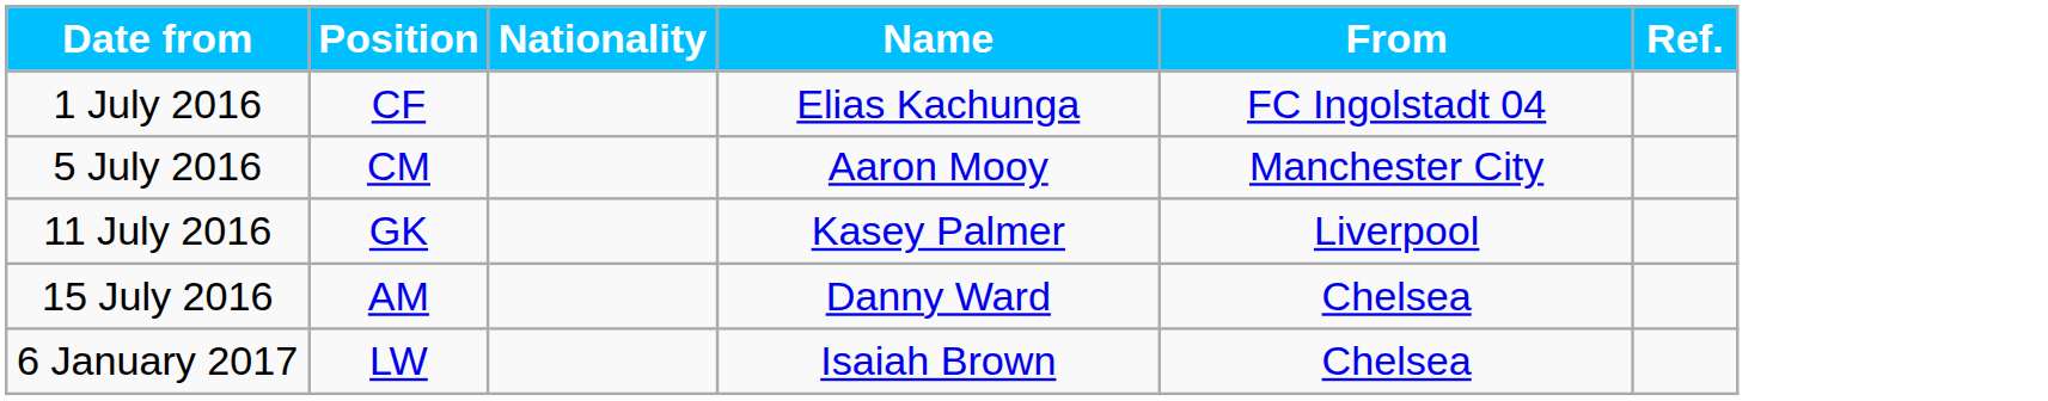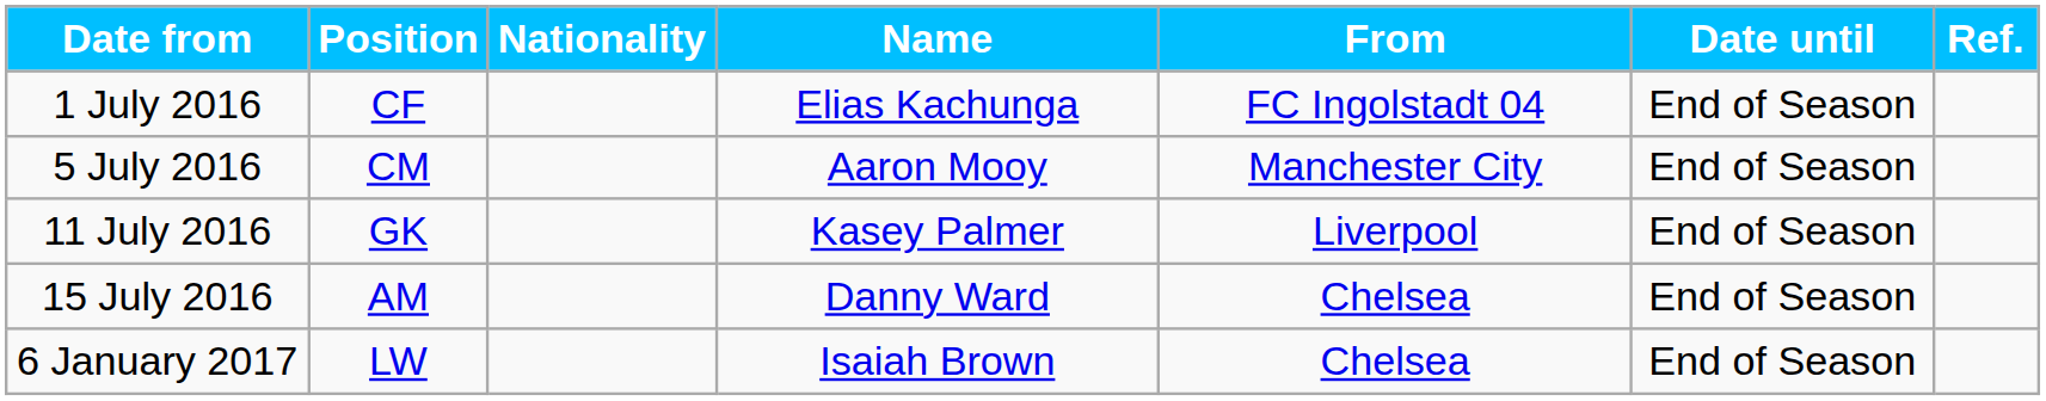+ column: Date until | End of Season | End of Season | End of Season | End of Season | End of Season
